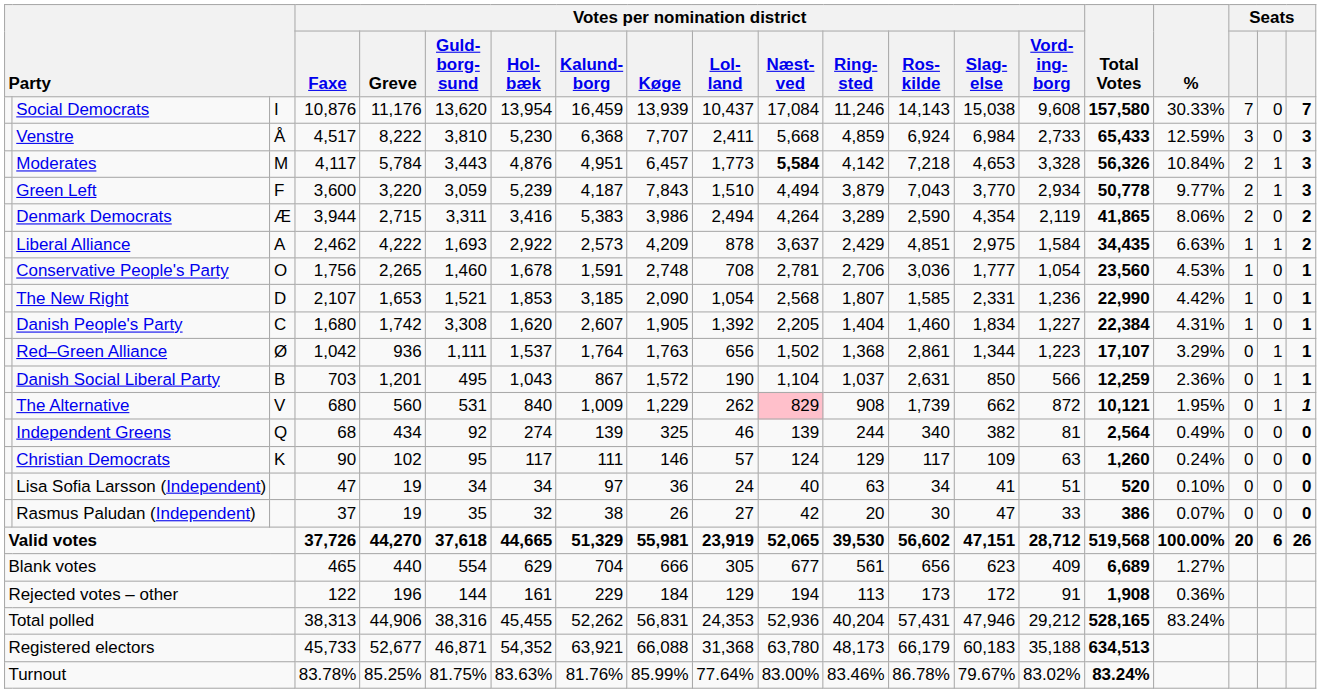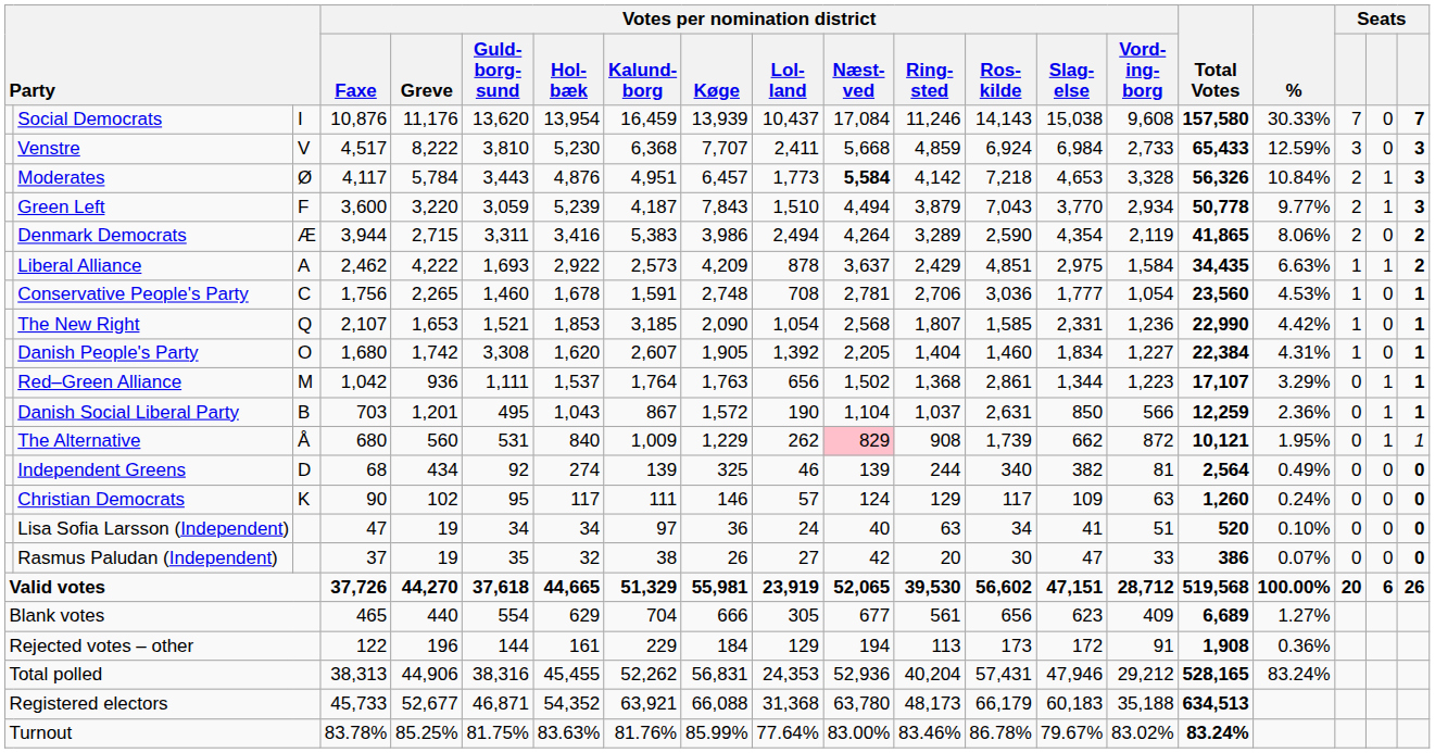Venstre | column 3: Å -> V
Moderates | column 3: M -> Ø
Conservative People's Party | column 3: O -> C
The New Right | column 3: D -> Q
Danish People's Party | column 3: C -> O
Red–Green Alliance | column 3: Ø -> M
The Alternative | column 3: V -> Å
The Alternative | column 20: bold -> normal
Independent Greens | column 3: Q -> D
